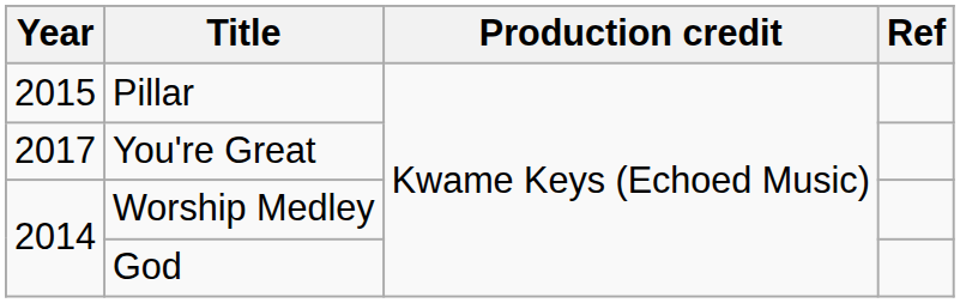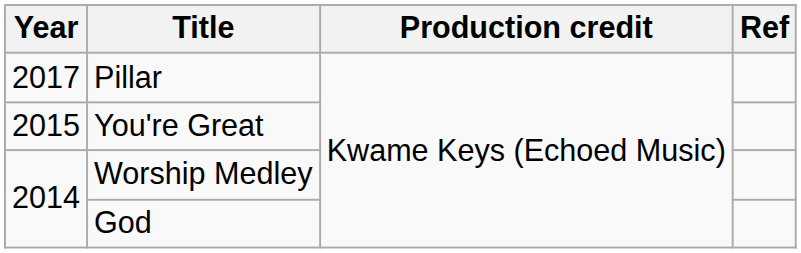Pillar | Year: 2015 -> 2017
You're Great | Year: 2017 -> 2015
